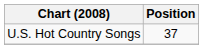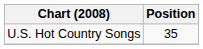U.S. Hot Country Songs | Position: 37 -> 35
